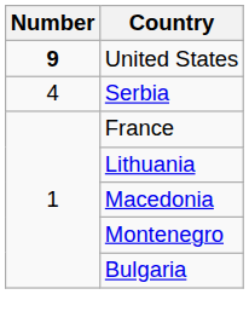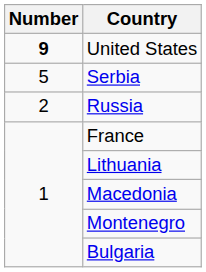Serbia | Number: 4 -> 5
+ row: 2 | Russia
